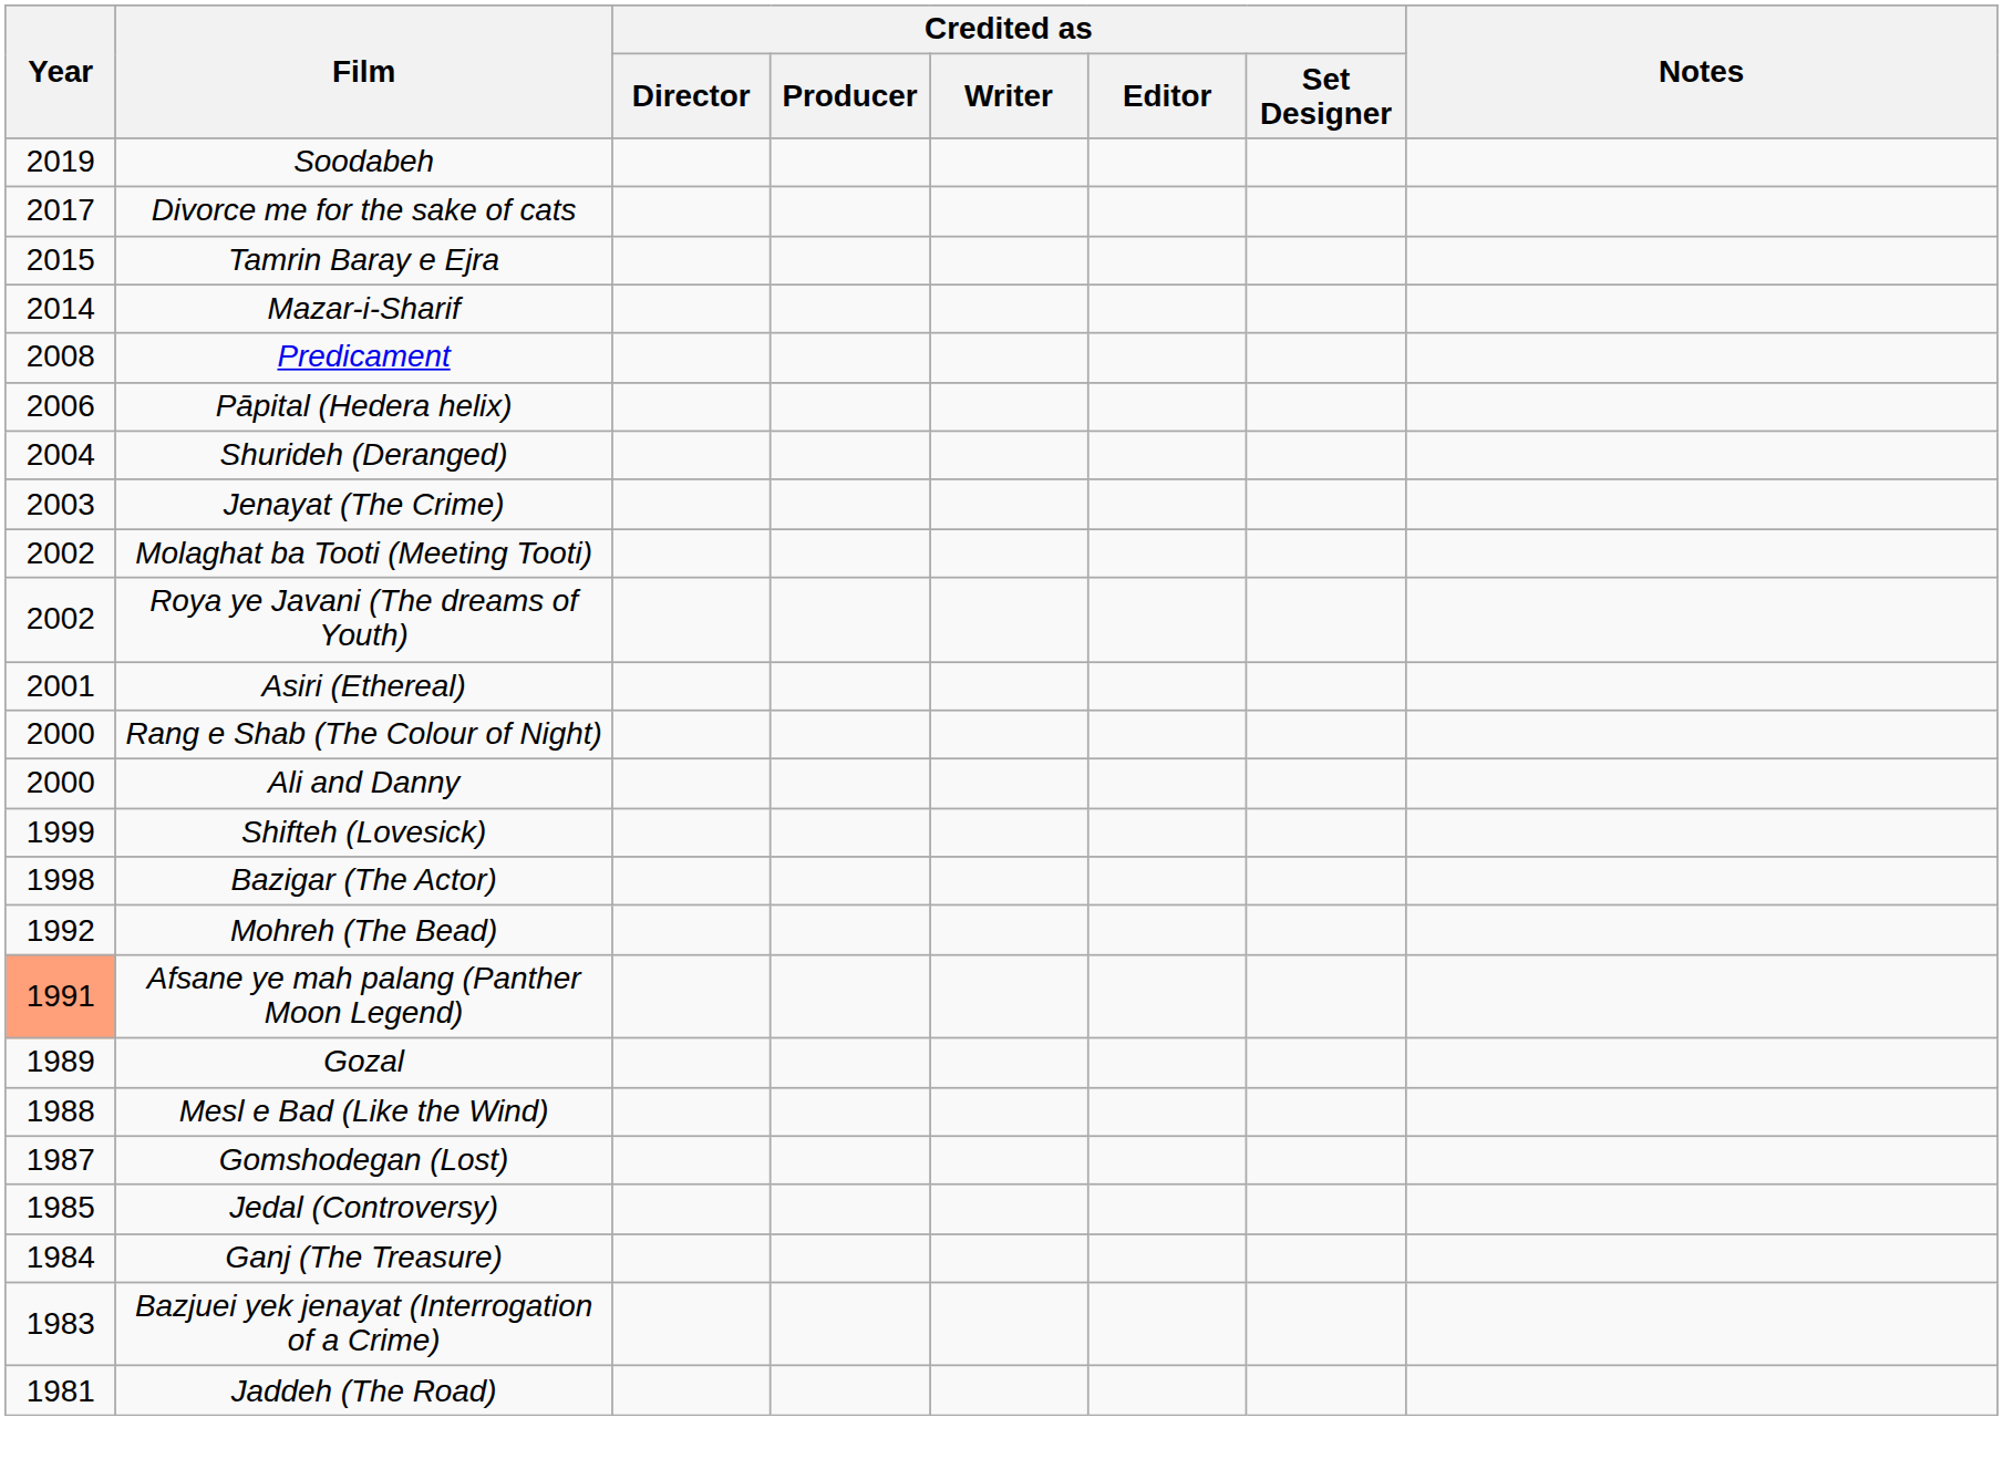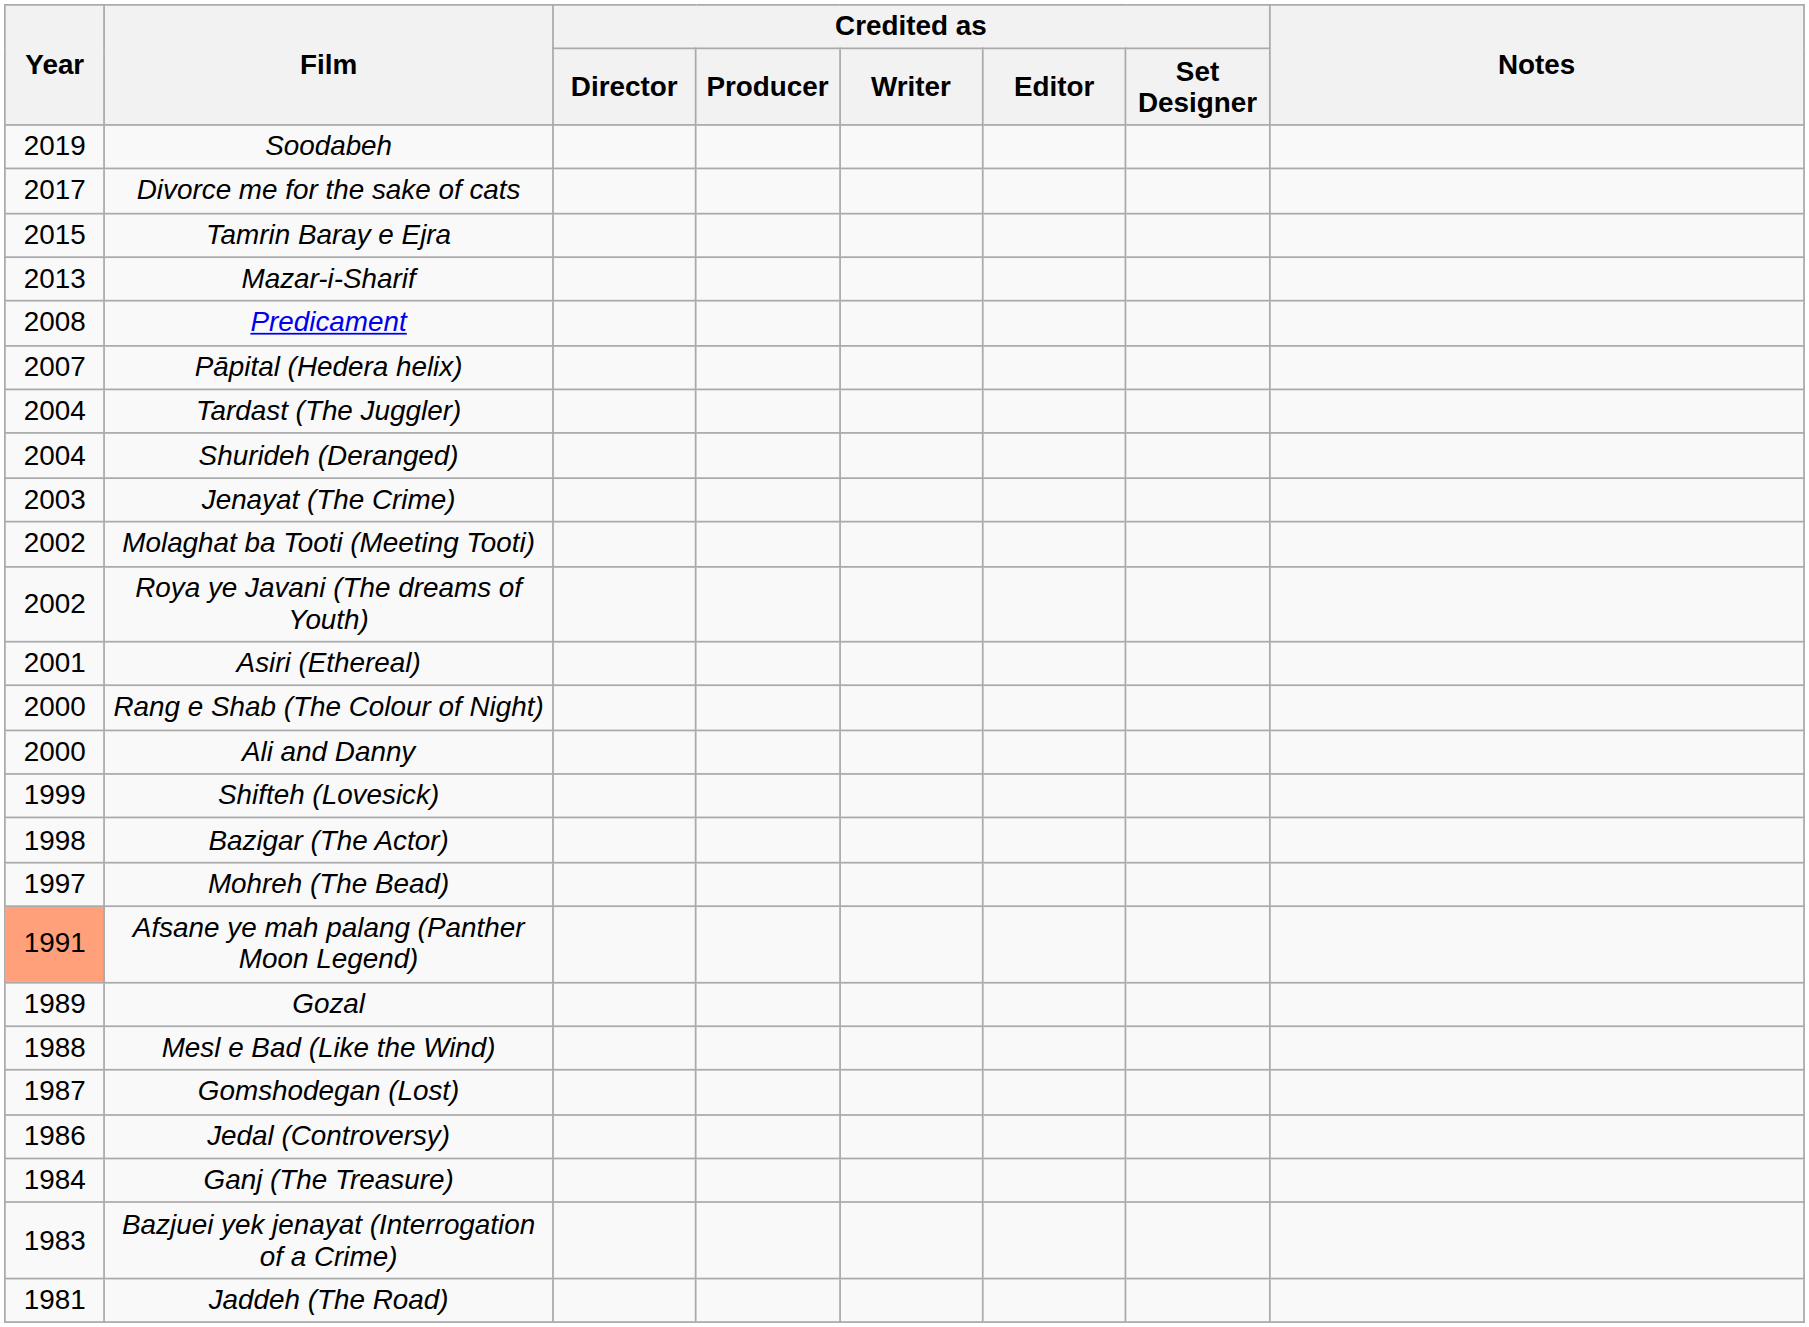Mazar-i-Sharif | Year: 2014 -> 2013
Pāpital (Hedera helix) | Year: 2006 -> 2007
+ row: 2004 | Tardast (The Juggler)
Mohreh (The Bead) | Year: 1992 -> 1997
Jedal (Controversy) | Year: 1985 -> 1986
